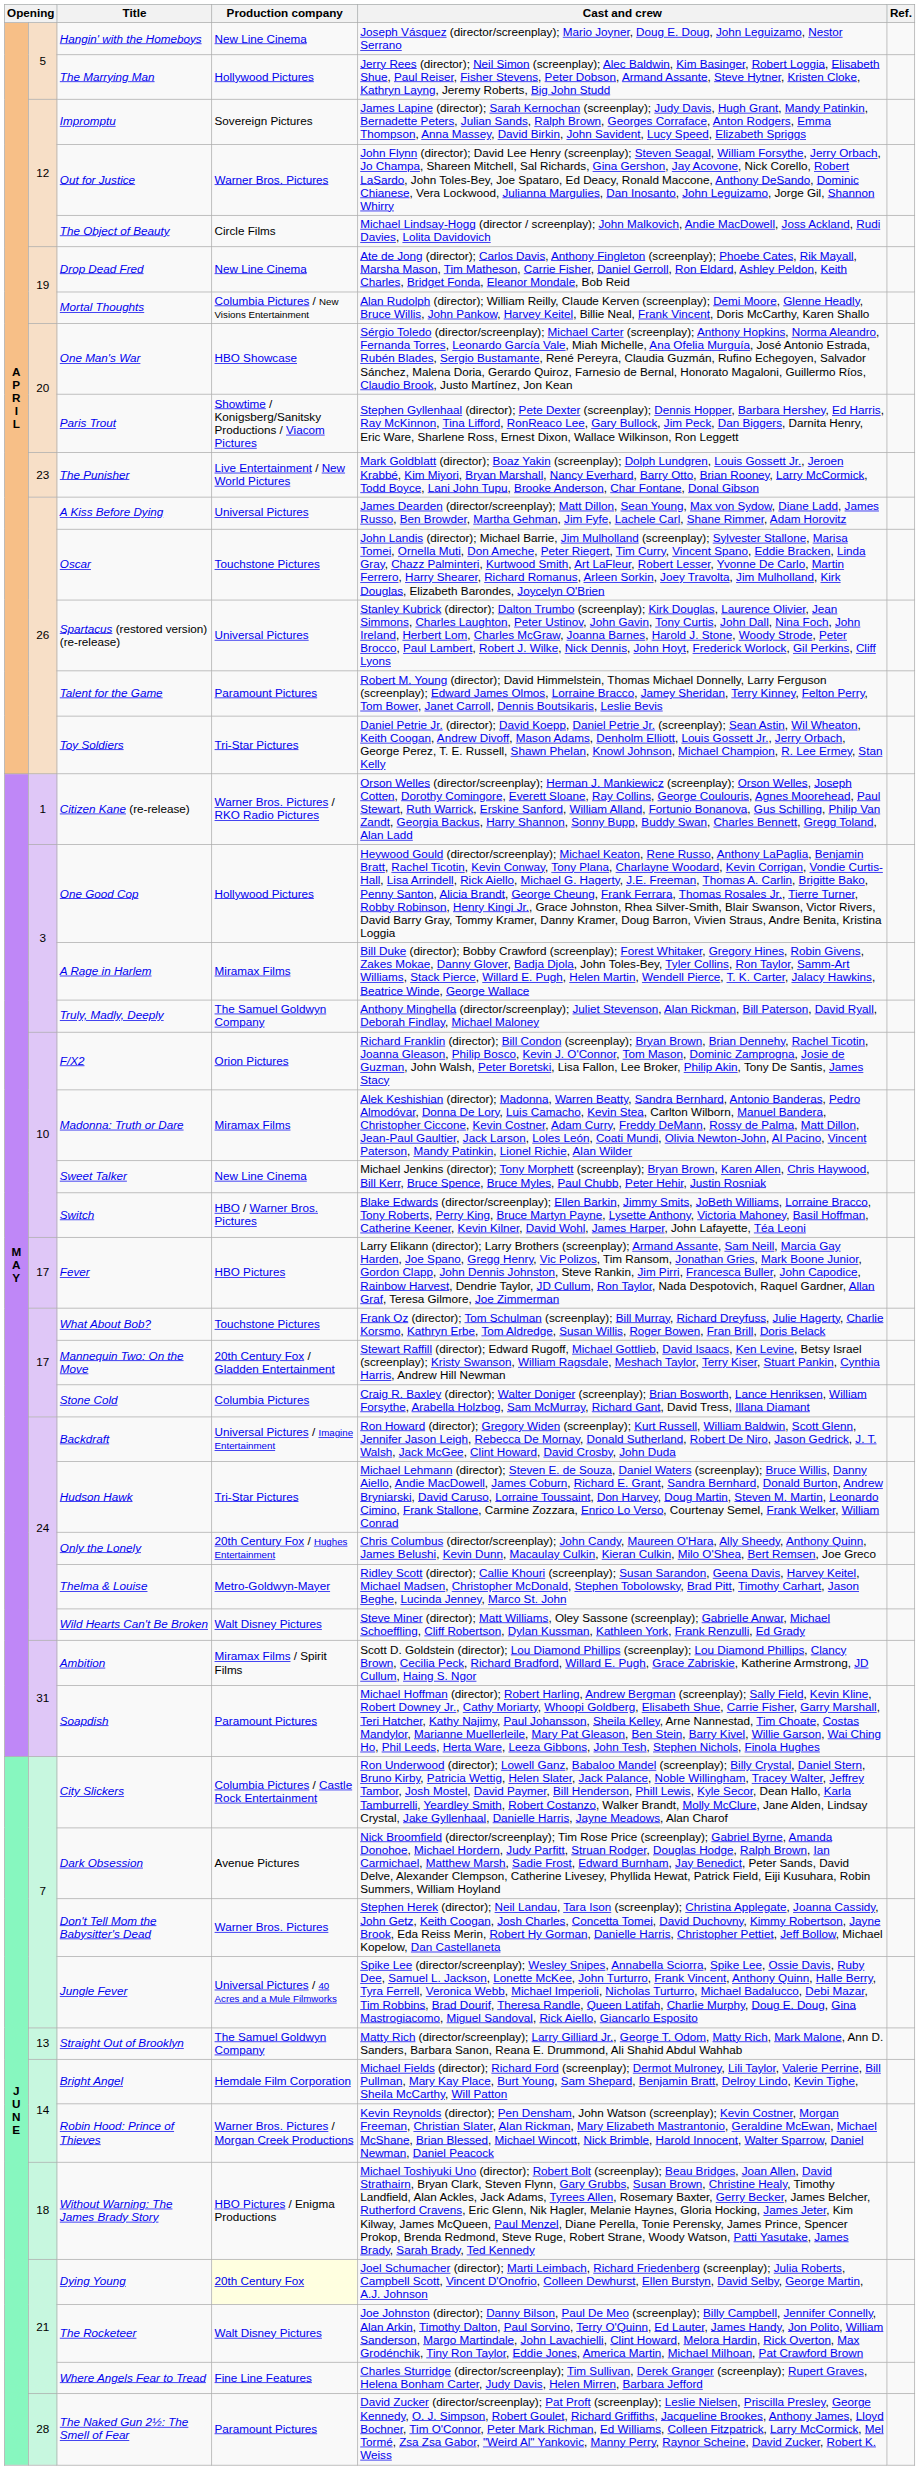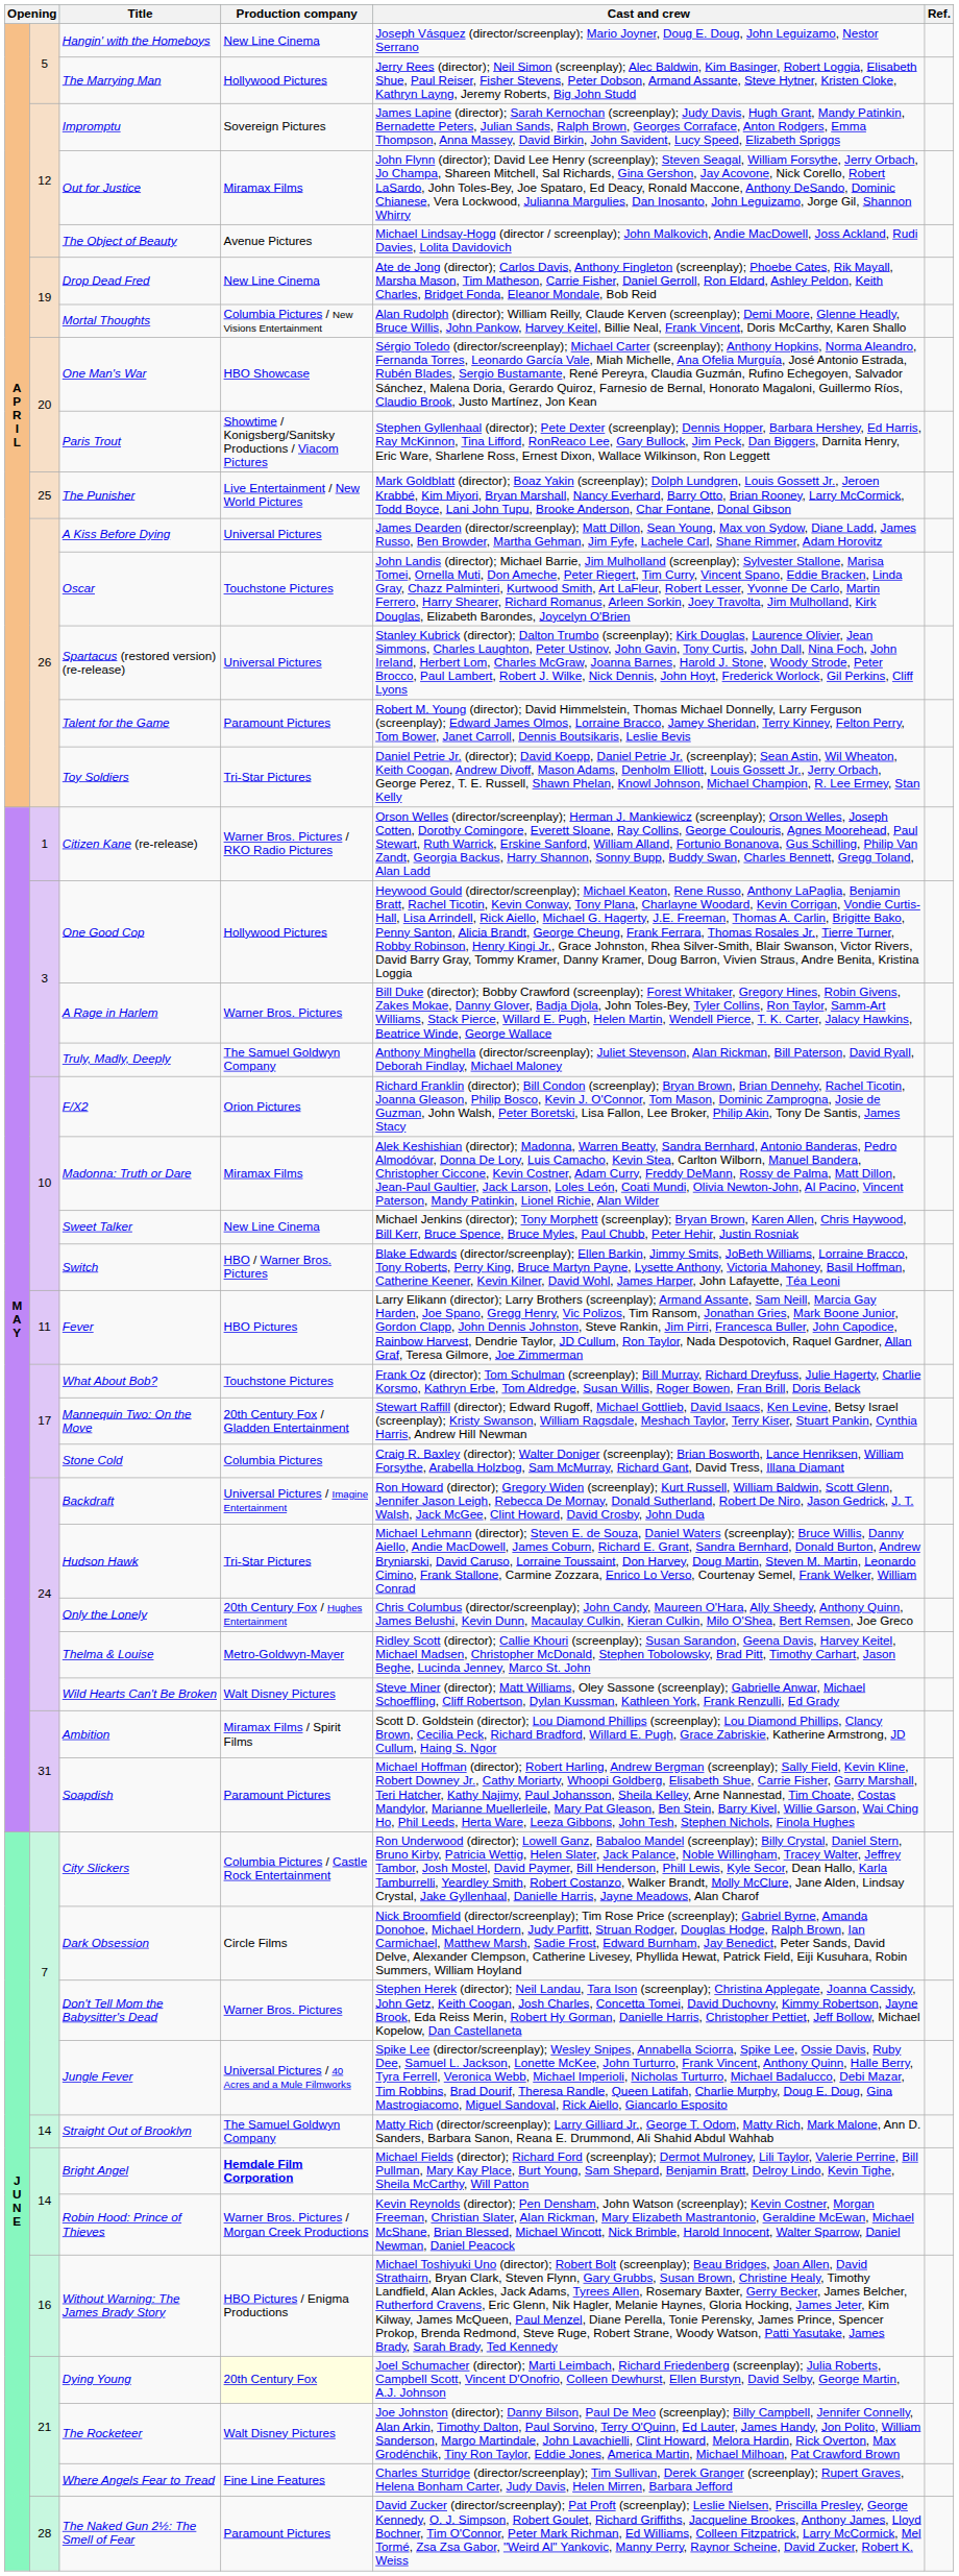Out for Justice | Production company: Warner Bros. Pictures -> Miramax Films
The Object of Beauty | Production company: Circle Films -> Avenue Pictures
The Punisher | column 2: 23 -> 25
A Rage in Harlem | Production company: Miramax Films -> Warner Bros. Pictures
Fever | column 2: 17 -> 11
Dark Obsession | Production company: Avenue Pictures -> Circle Films
Straight Out of Brooklyn | column 2: 13 -> 14
Bright Angel | Production company: normal -> bold
Without Warning: The James Brady Story | column 2: 18 -> 16
